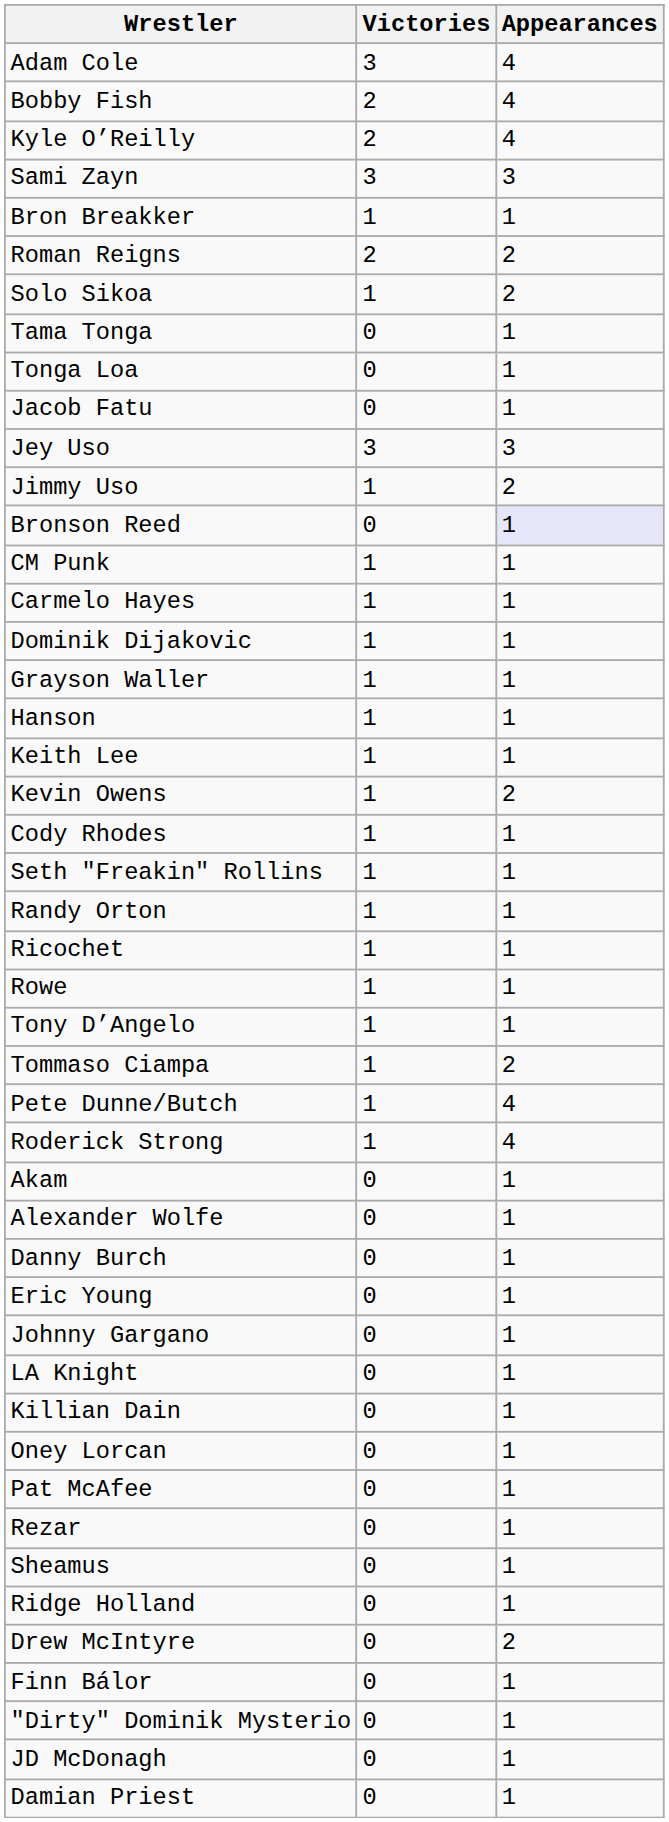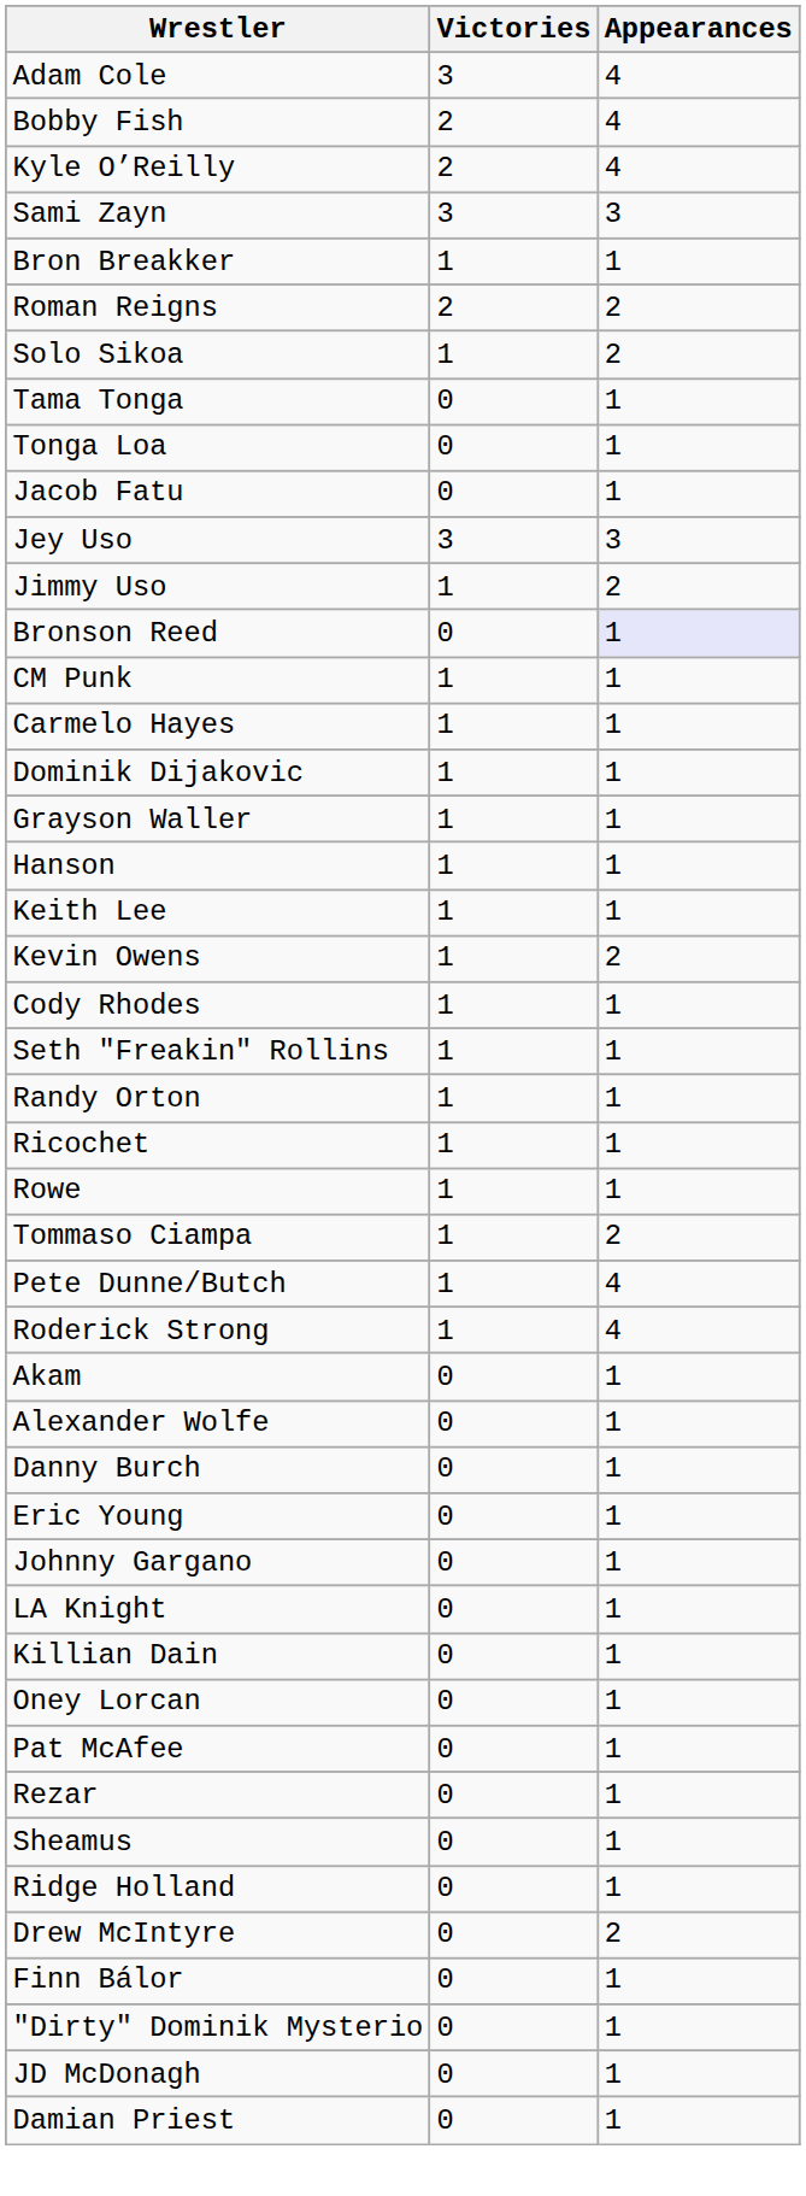- row: Tony D’Angelo | 1 | 1
